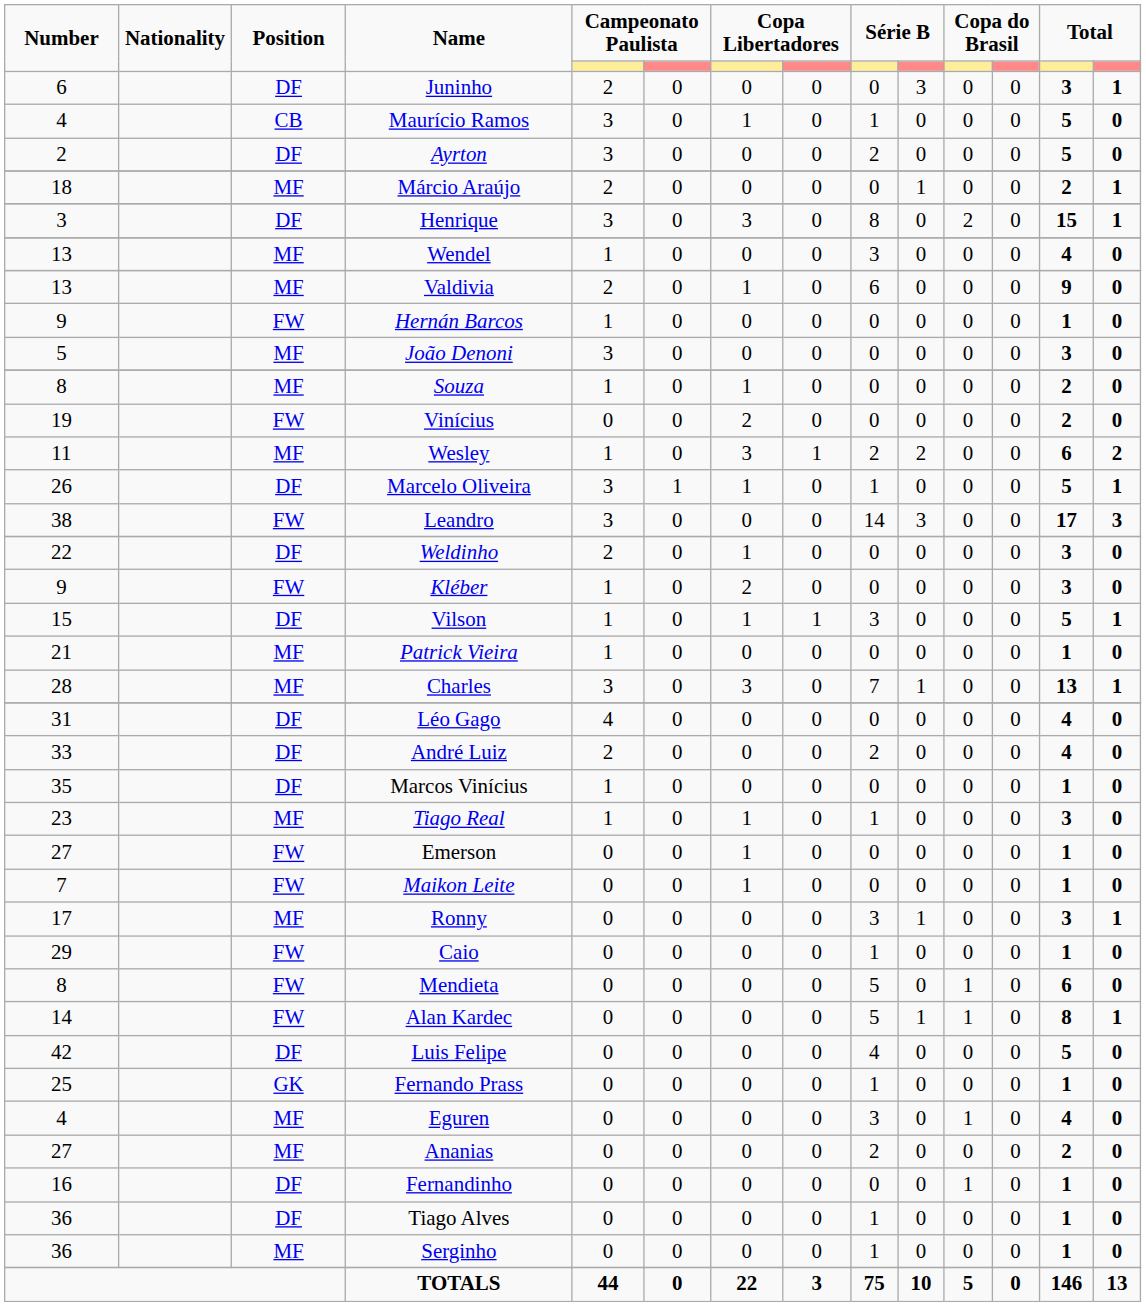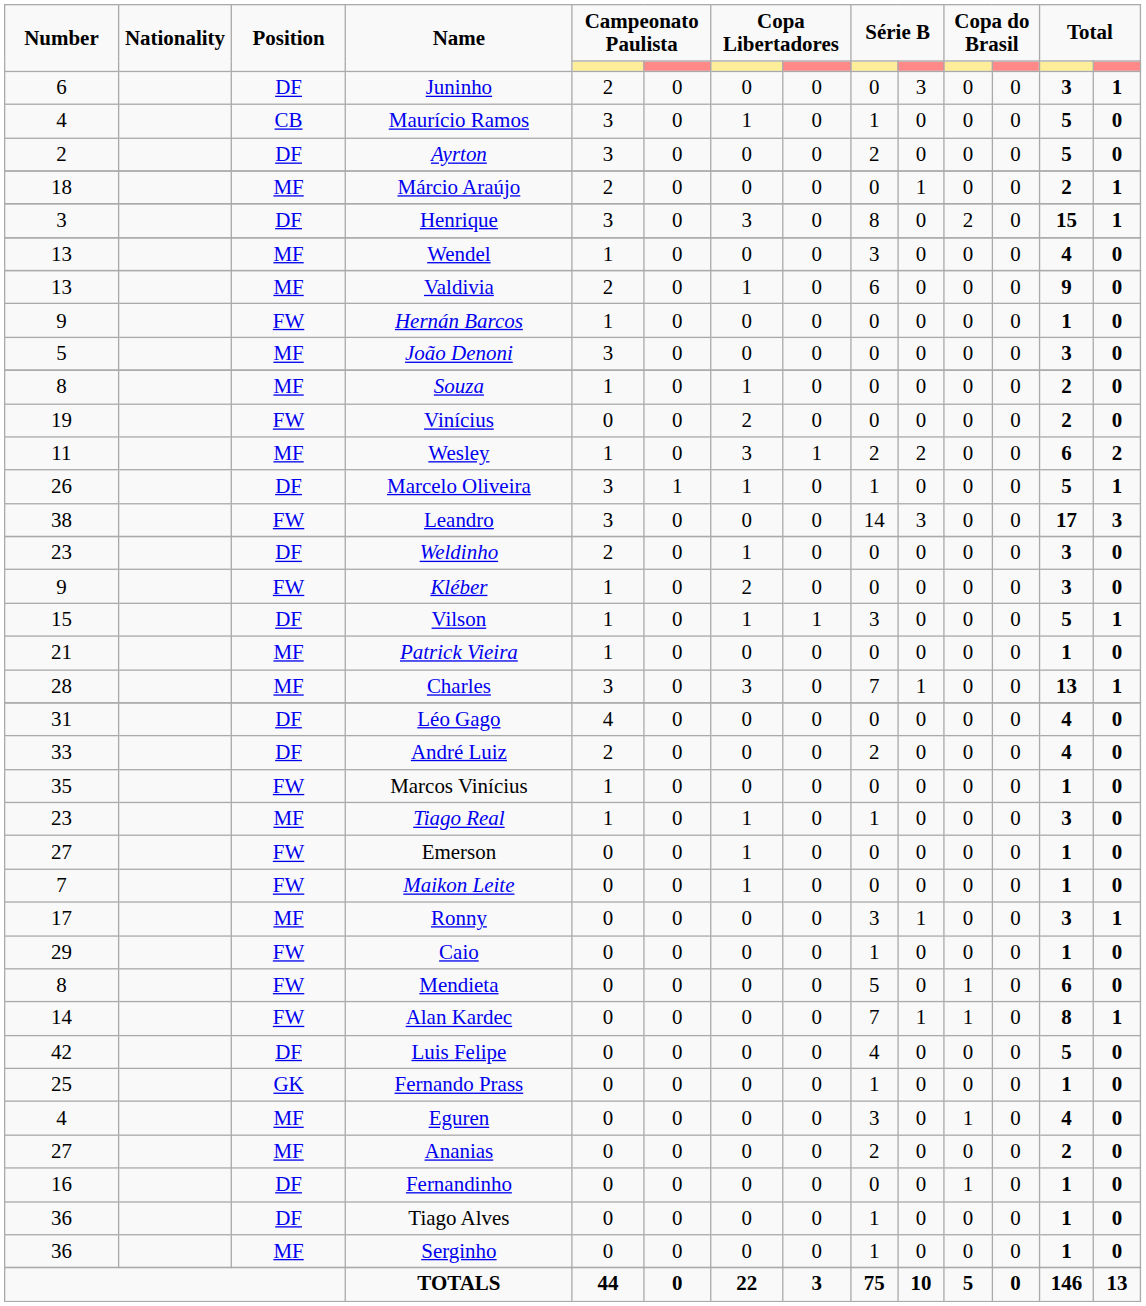Weldinho | Number: 22 -> 23
Marcos Vinícius | Position: DF -> FW
Alan Kardec | column 9: 5 -> 7
